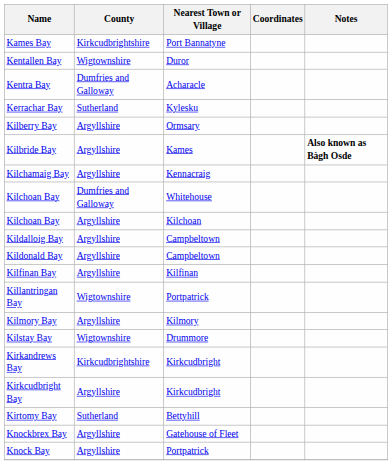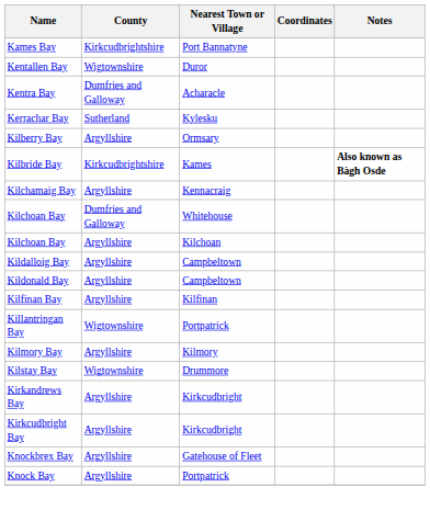Kilbride Bay | County: Argyllshire -> Kirkcudbrightshire
Kirkandrews Bay | County: Kirkcudbrightshire -> Argyllshire
- row: Kirtomy Bay | Sutherland | Bettyhill
